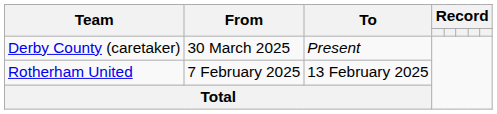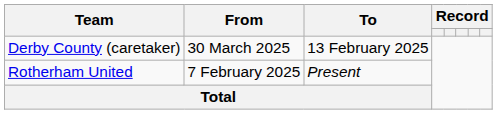Derby County (caretaker) | To: Present -> 13 February 2025
Rotherham United | To: 13 February 2025 -> Present
